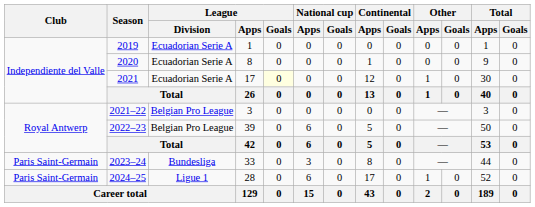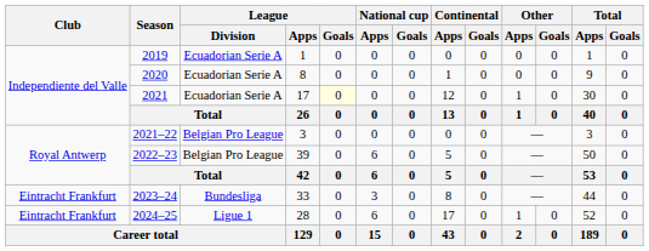2023–24 | Club: Paris Saint-Germain -> Eintracht Frankfurt
2024–25 | Club: Paris Saint-Germain -> Eintracht Frankfurt
